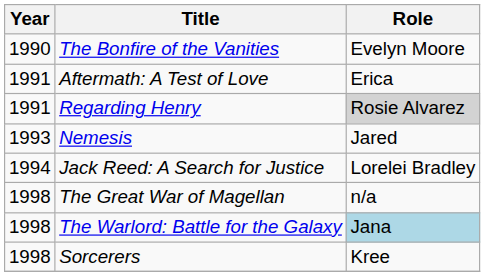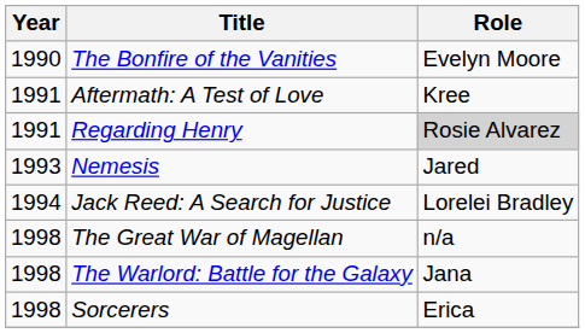Aftermath: A Test of Love | Role: Erica -> Kree
The Warlord: Battle for the Galaxy | Role: lightblue background -> no background
Sorcerers | Role: Kree -> Erica
